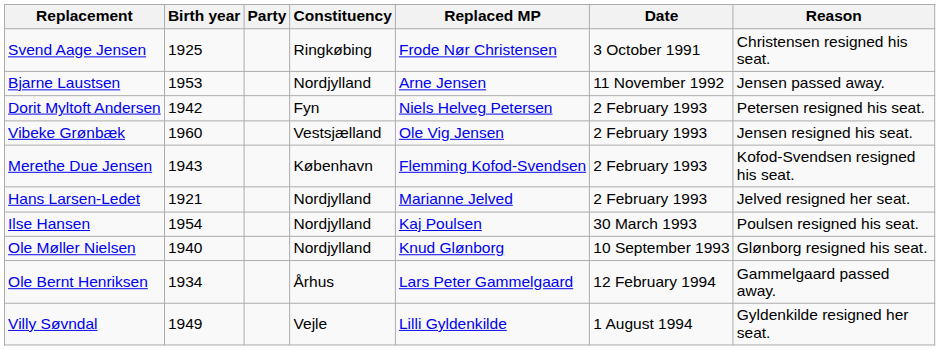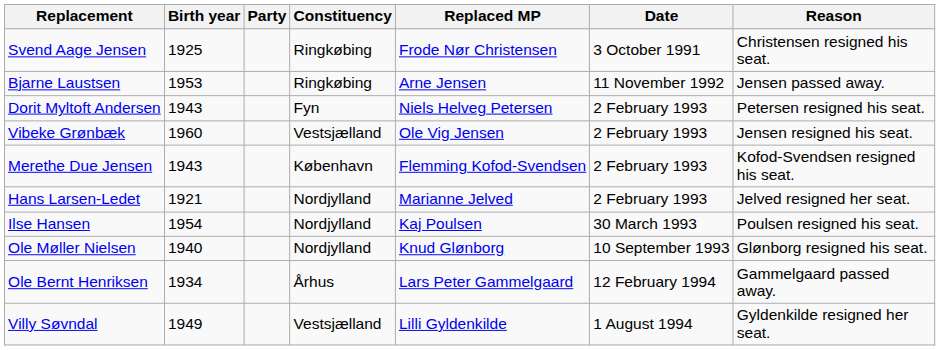Bjarne Laustsen | Constituency: Nordjylland -> Ringkøbing
Dorit Myltoft Andersen | Birth year: 1942 -> 1943
Villy Søvndal | Constituency: Vejle -> Vestsjælland
